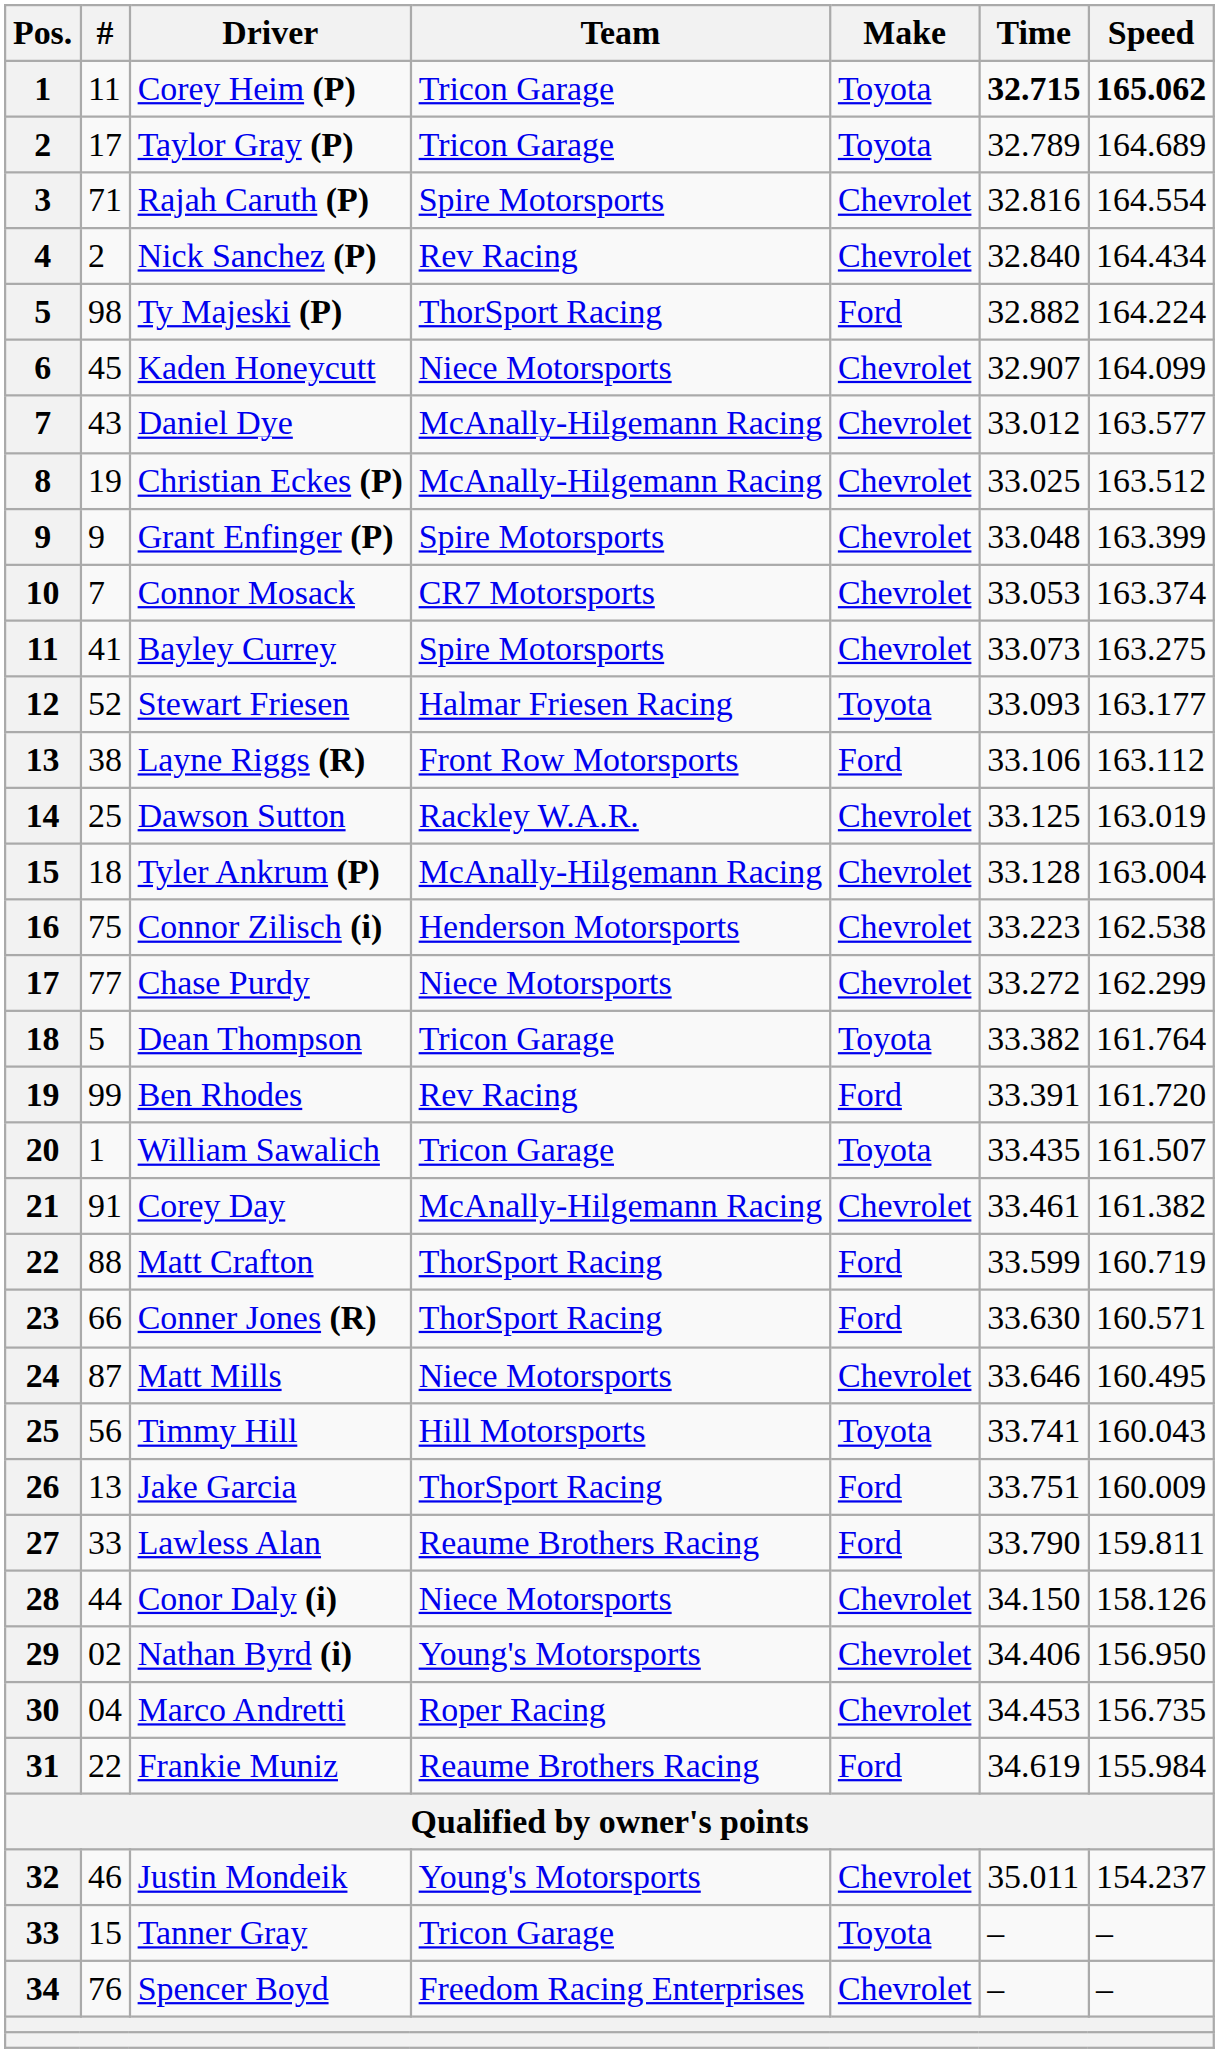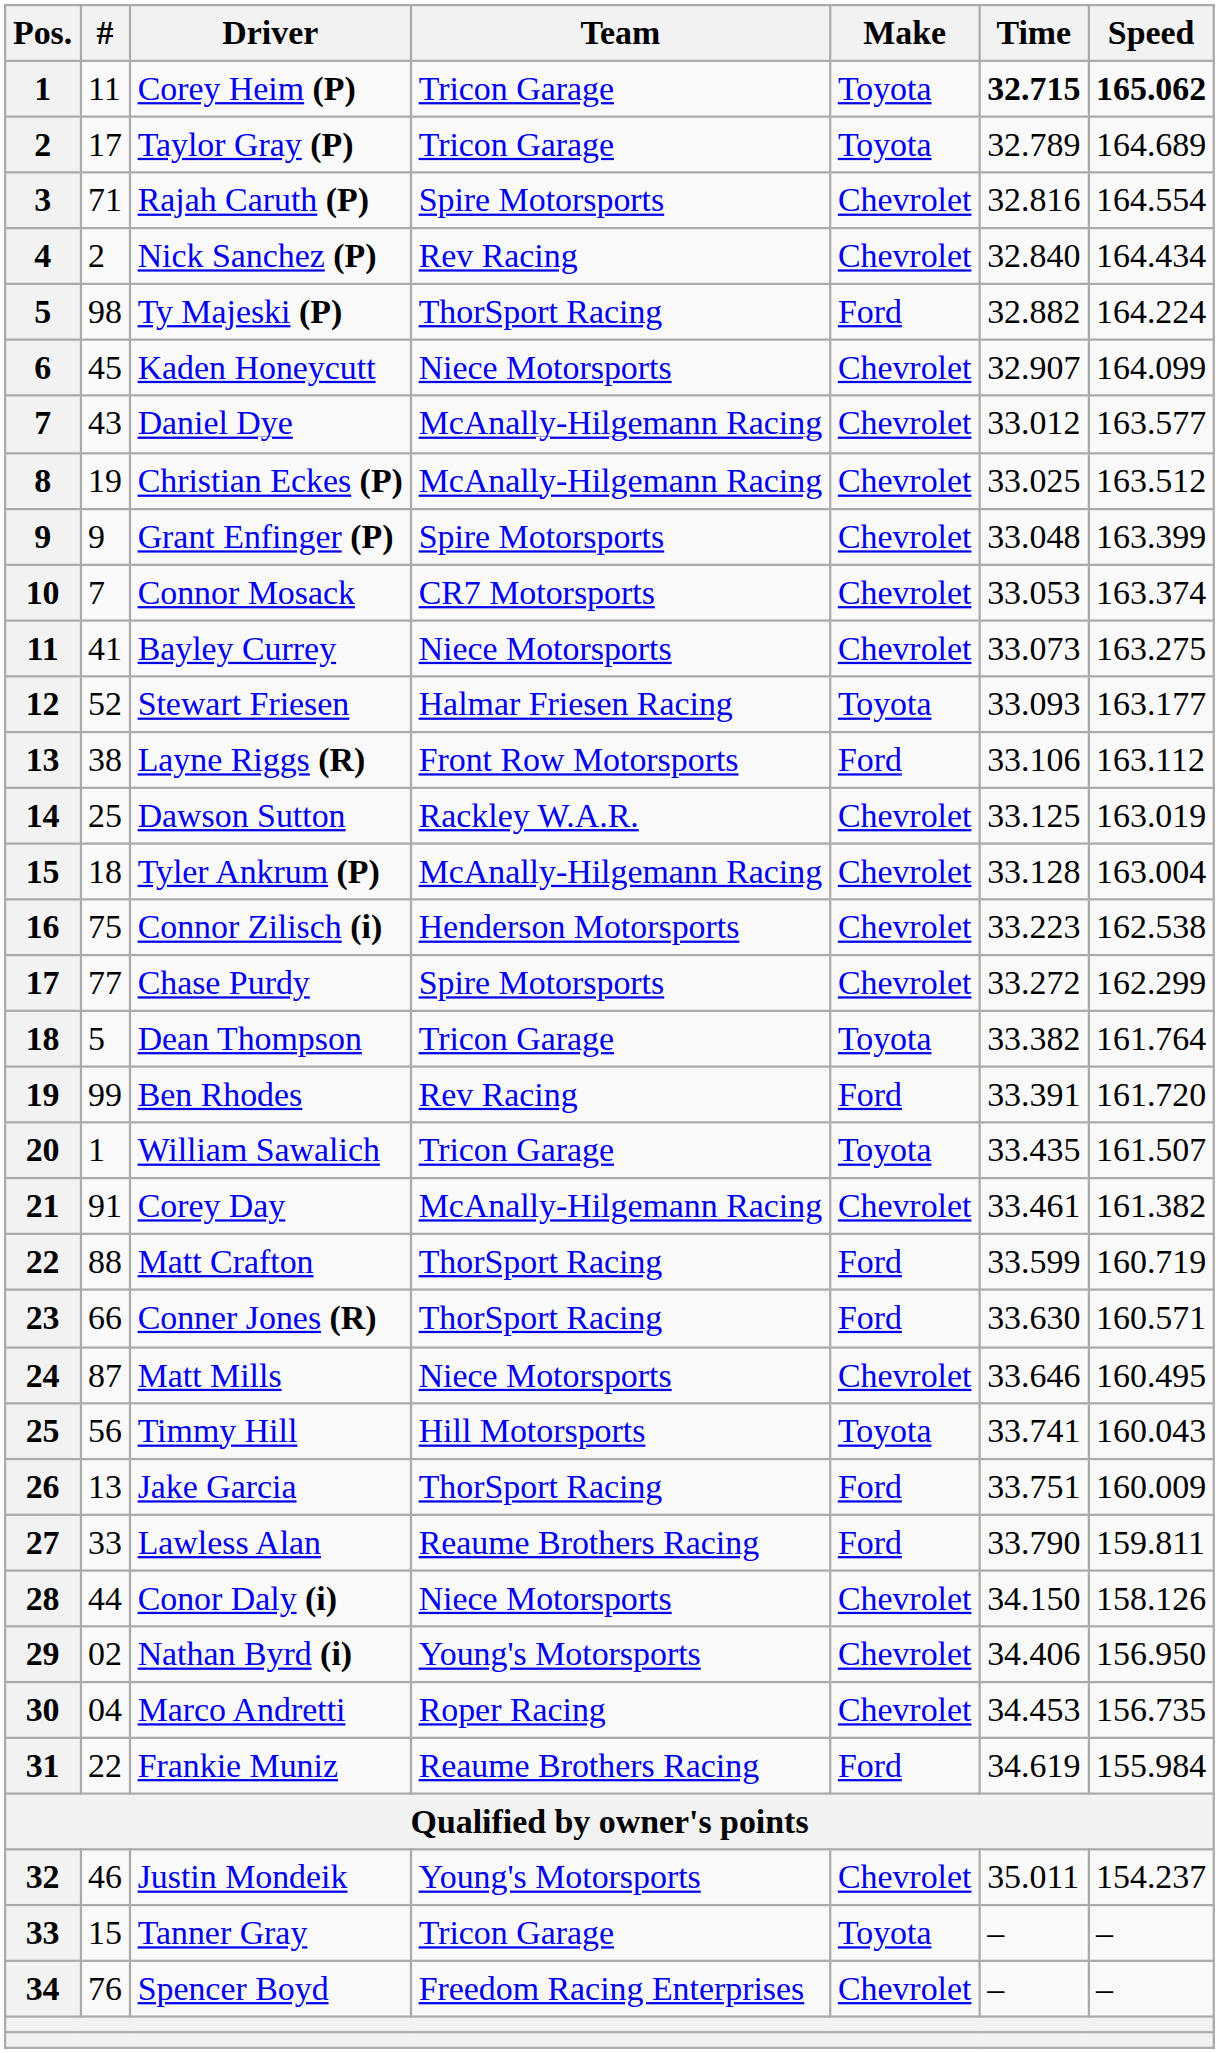Bayley Currey | Team: Spire Motorsports -> Niece Motorsports
Chase Purdy | Team: Niece Motorsports -> Spire Motorsports
